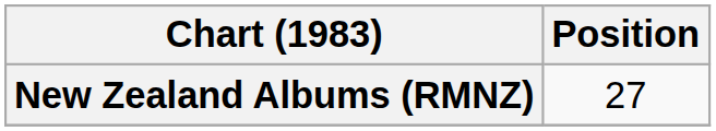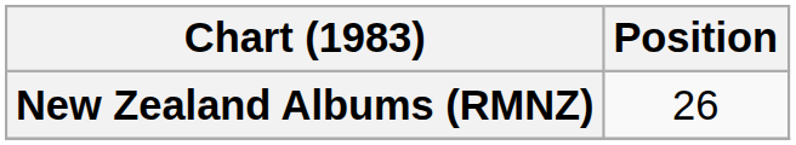New Zealand Albums (RMNZ) | Position: 27 -> 26
